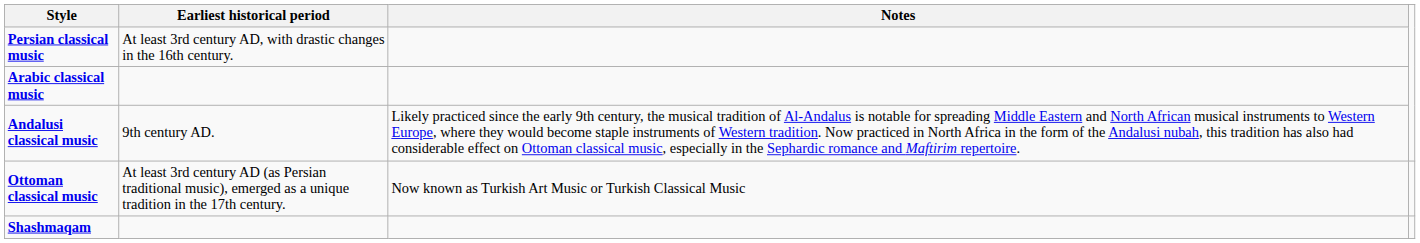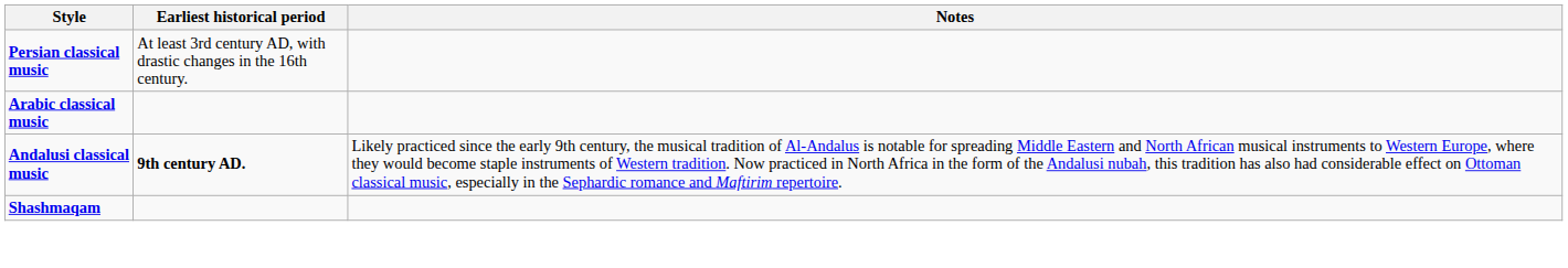Andalusi classical music | Earliest historical period: normal -> bold
- row: Ottoman classical music | At least 3rd century AD (as Persian traditional music), emerged as a unique tradition in the 17th century. | Now known as Turkish Art Music or Turkish Classical Music
